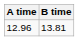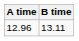12.96 | B time: 13.81 -> 13.11
